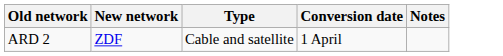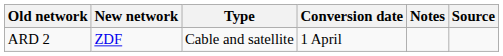+ column: Source
